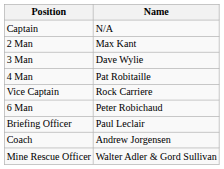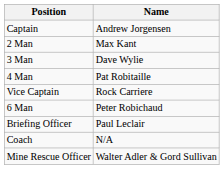Captain | Name: N/A -> Andrew Jorgensen
Coach | Name: Andrew Jorgensen -> N/A
